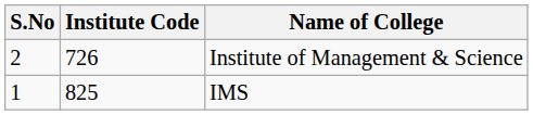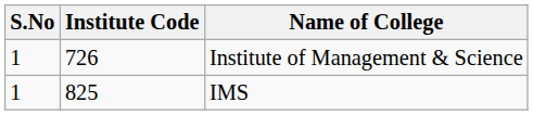Institute of Management & Science | S.No: 2 -> 1
